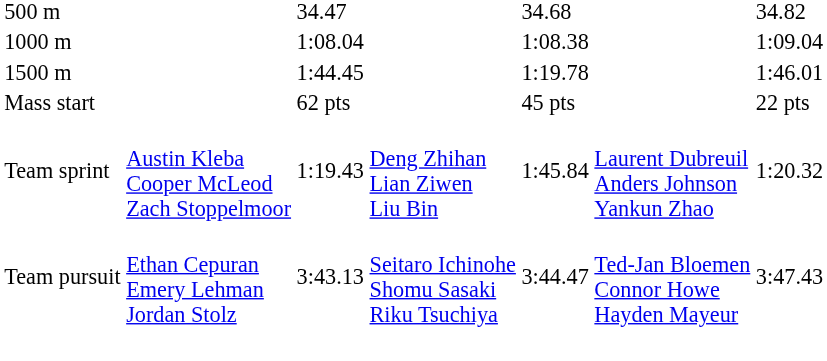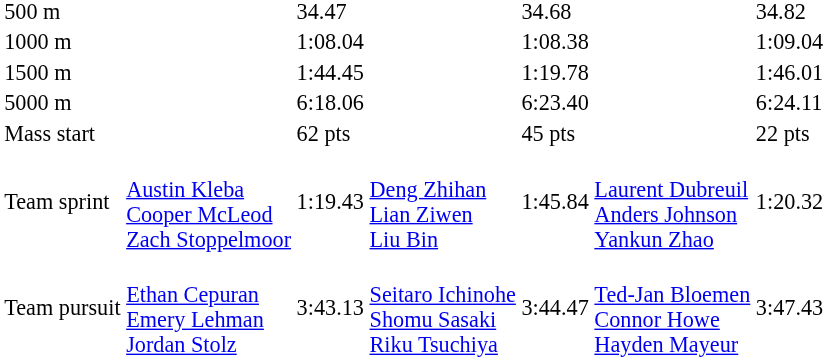+ row: 5000 m | 6:18.06 | 6:23.40 | 6:24.11
